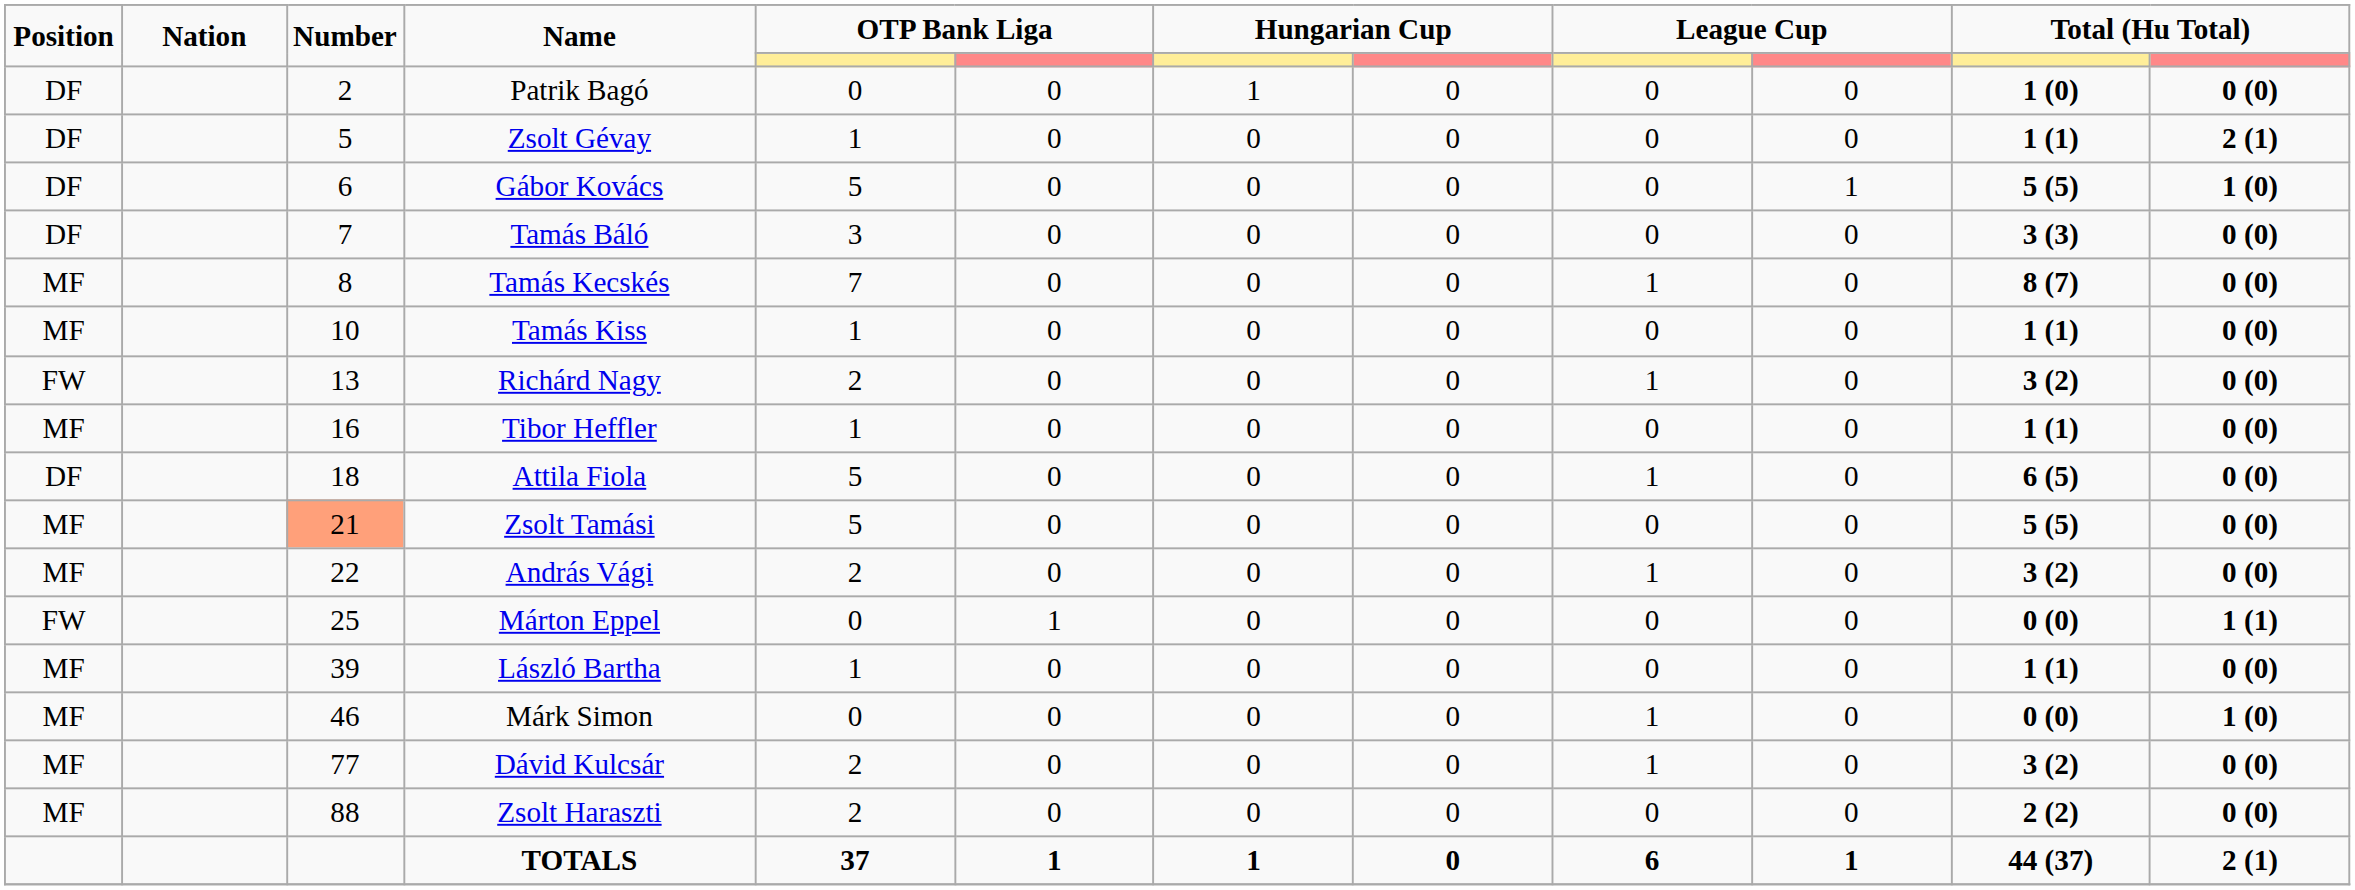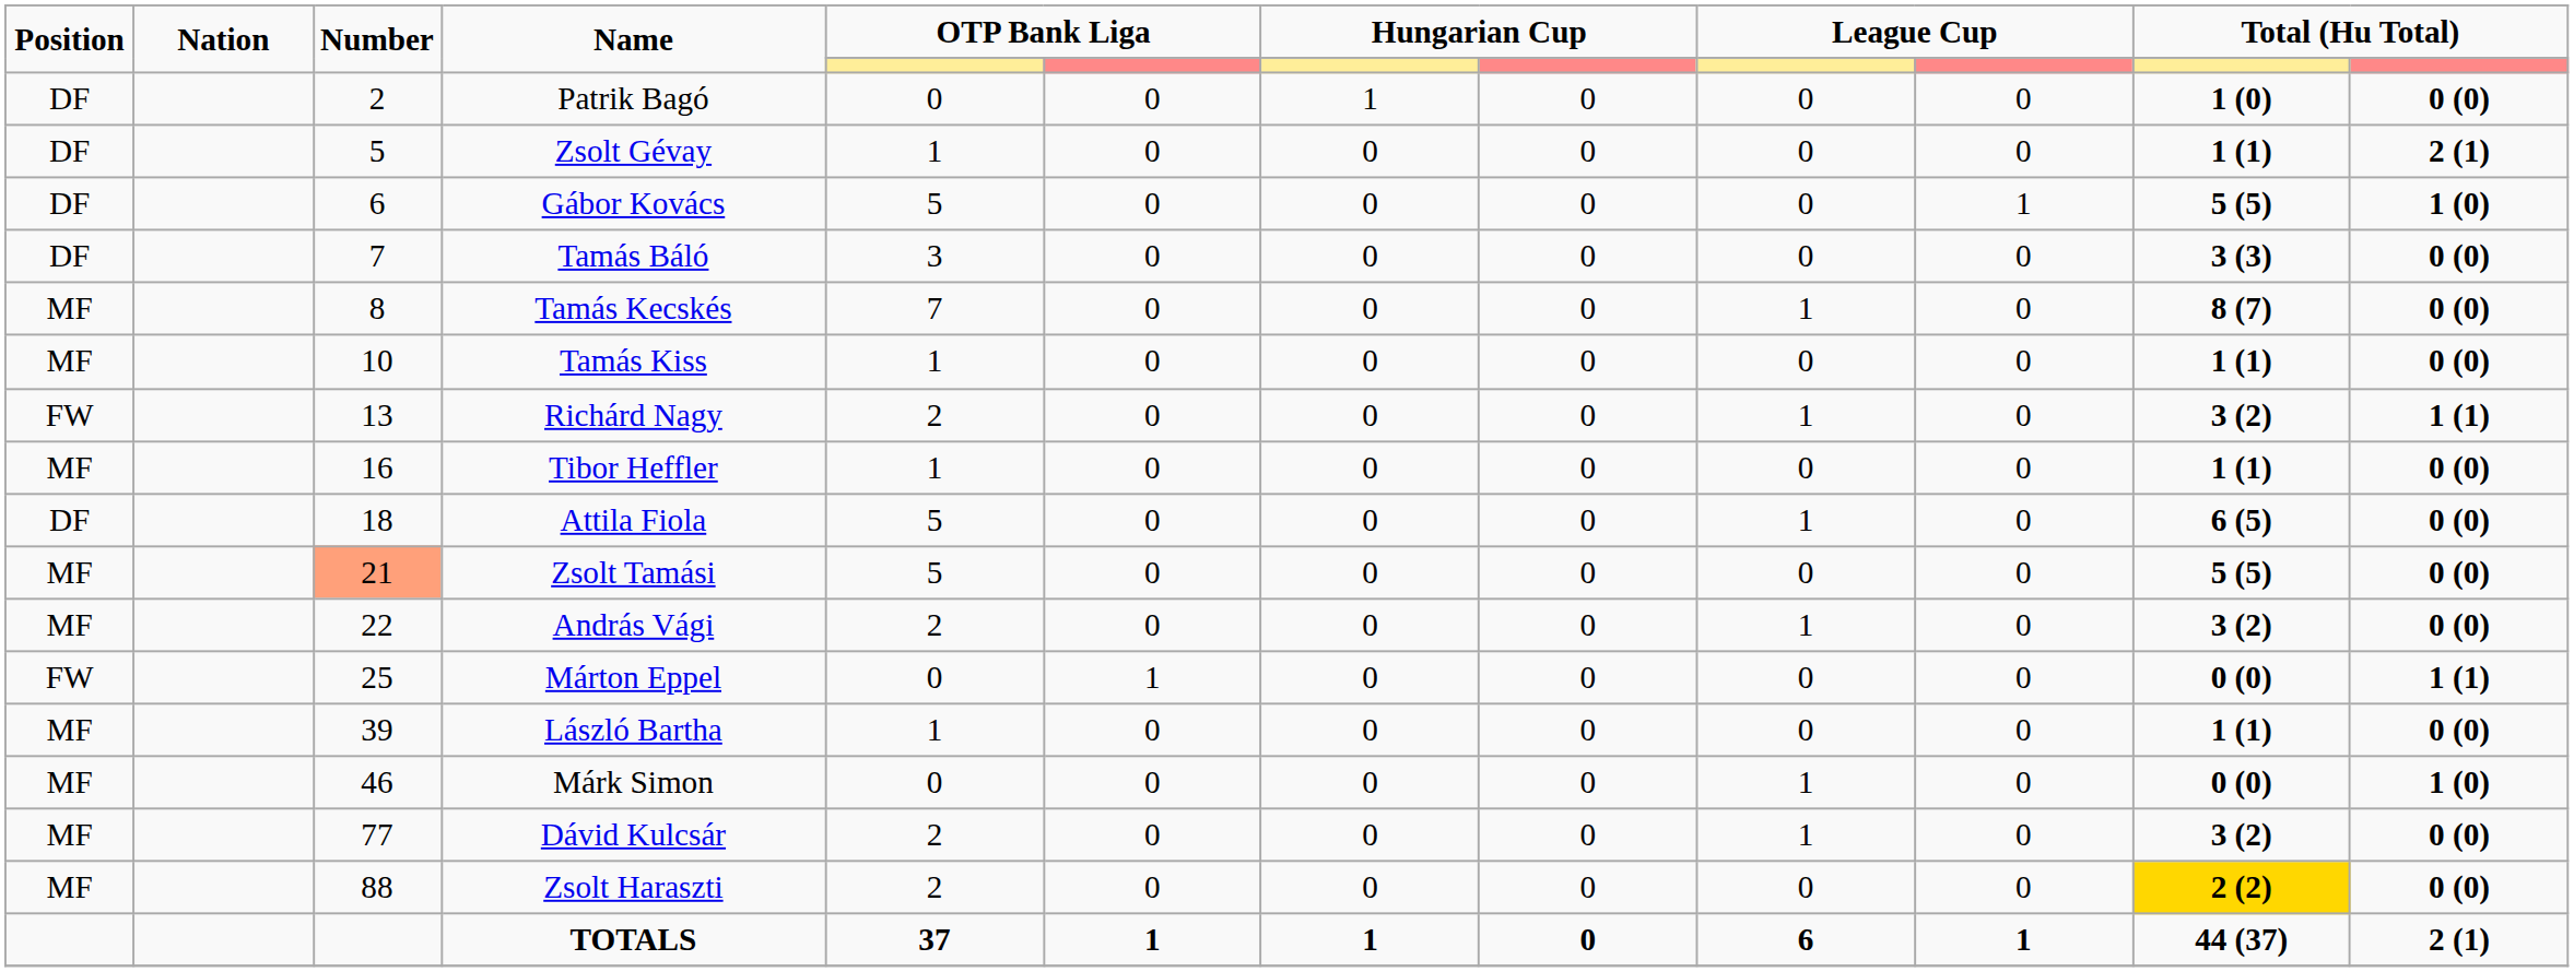Richárd Nagy | column 12: 0 (0) -> 1 (1)
Zsolt Haraszti | column 11: no background -> gold background
